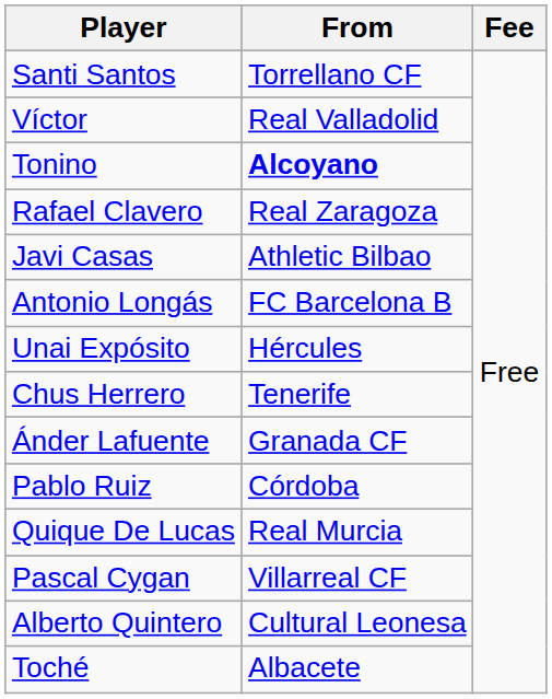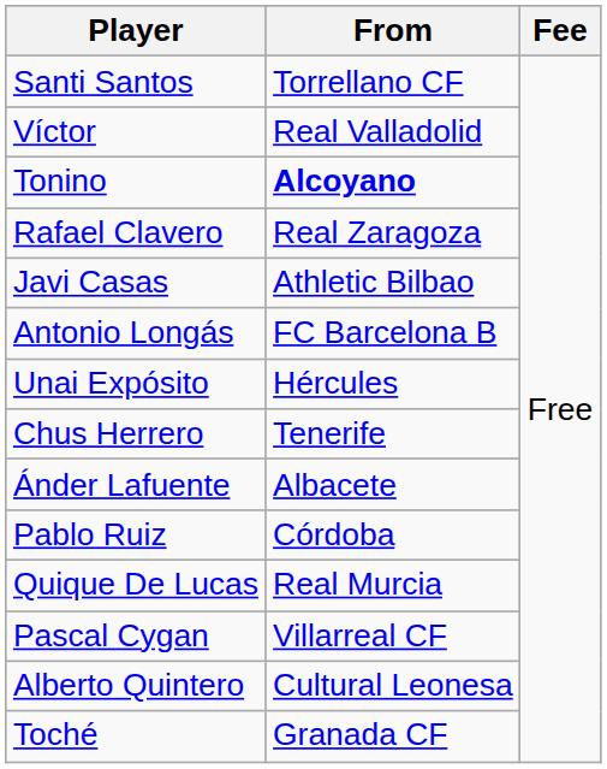Ánder Lafuente | From: Granada CF -> Albacete
Toché | From: Albacete -> Granada CF
